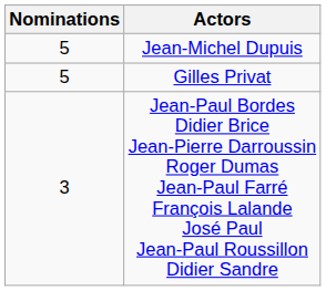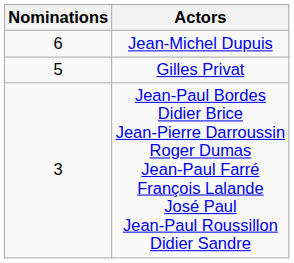Jean-Michel Dupuis | Nominations: 5 -> 6
